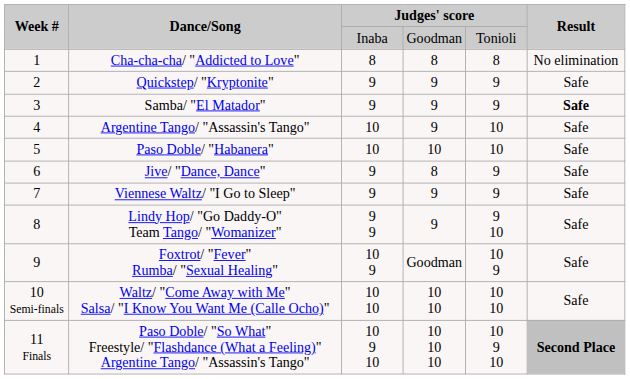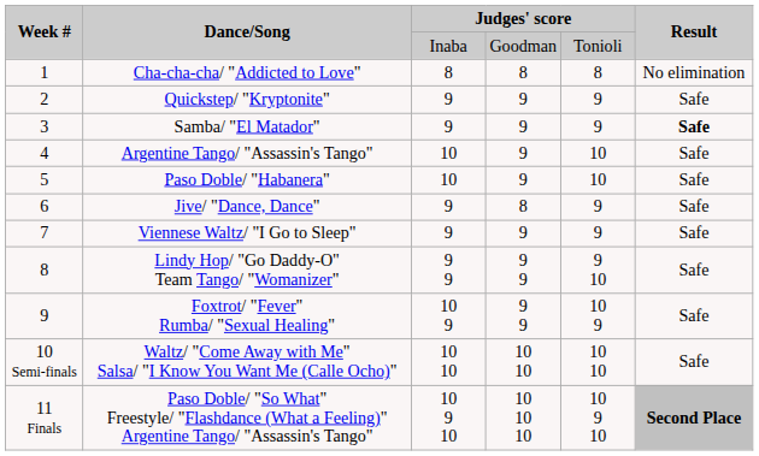Paso Doble/ "Habanera" | column 4: 10 -> 9
Lindy Hop/ "Go Daddy-O" Team Tango/ "Womanizer" | column 4: 9 -> 9 9
Foxtrot/ "Fever" Rumba/ "Sexual Healing" | column 4: Goodman -> 9 9
